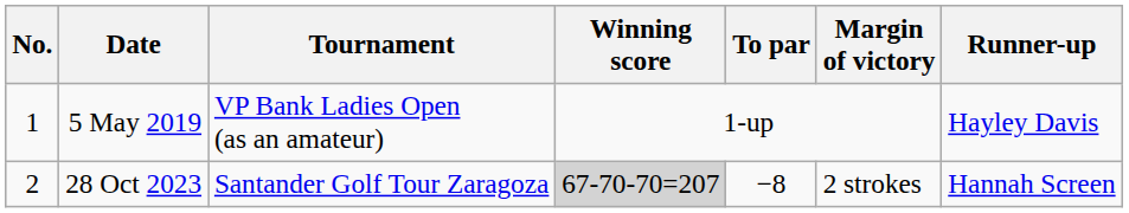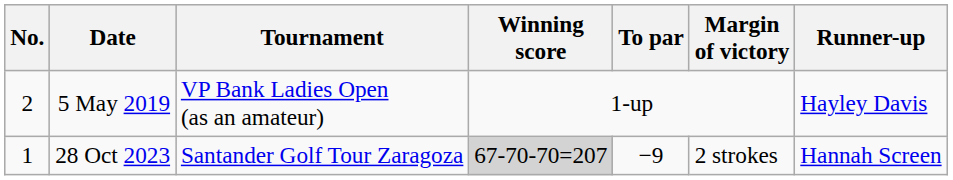5 May 2019 | No.: 1 -> 2
28 Oct 2023 | No.: 2 -> 1
28 Oct 2023 | To par: −8 -> −9
